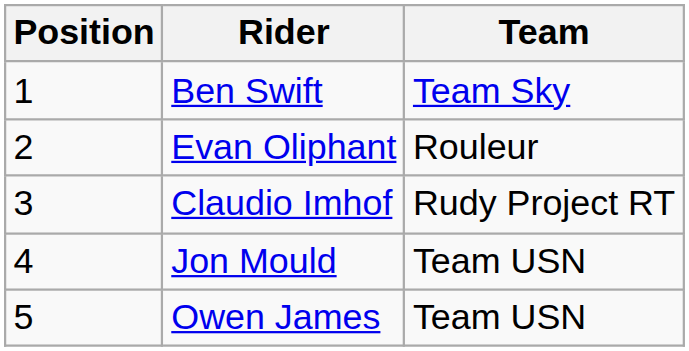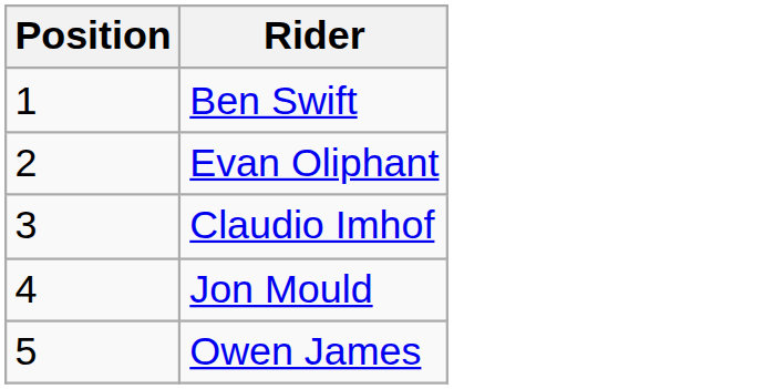- column: Team | Team Sky | Rouleur | Rudy Project RT | Team USN | Team USN
